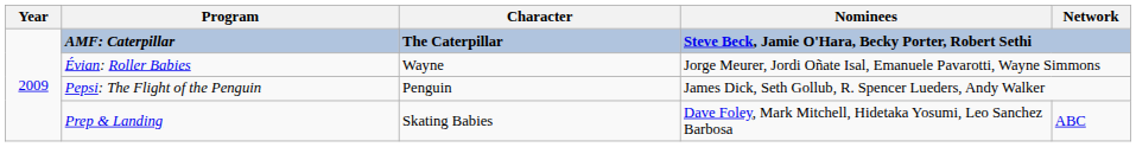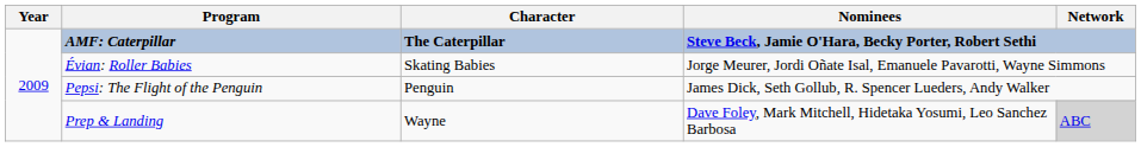Évian: Roller Babies | Character: Wayne -> Skating Babies
Prep & Landing | Character: Skating Babies -> Wayne
Prep & Landing | Network: no background -> lightgrey background
